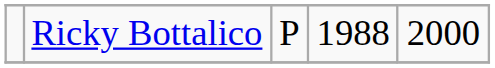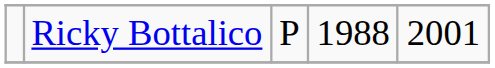Ricky Bottalico | column 5: 2000 -> 2001
